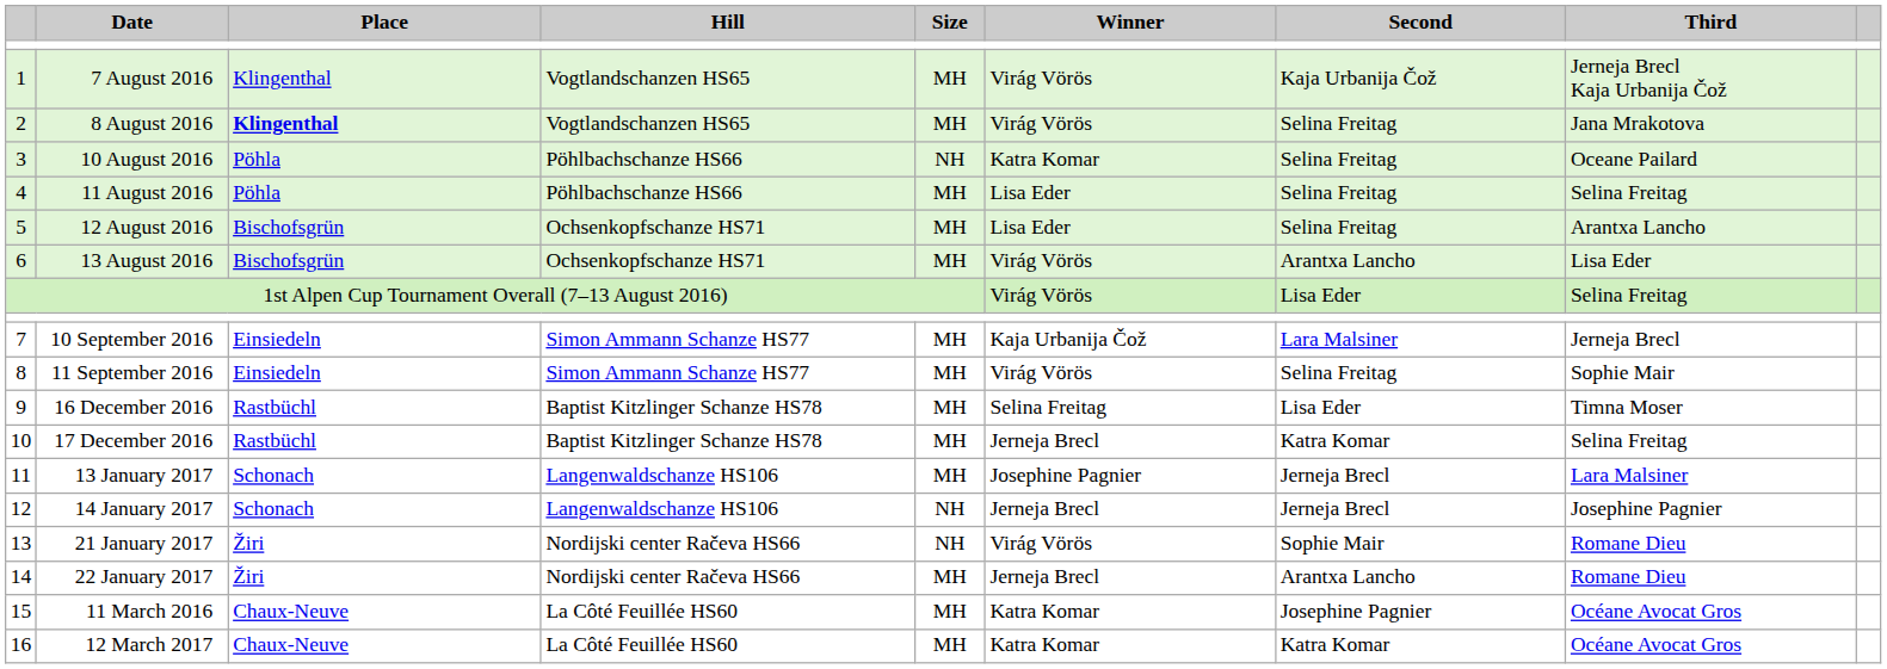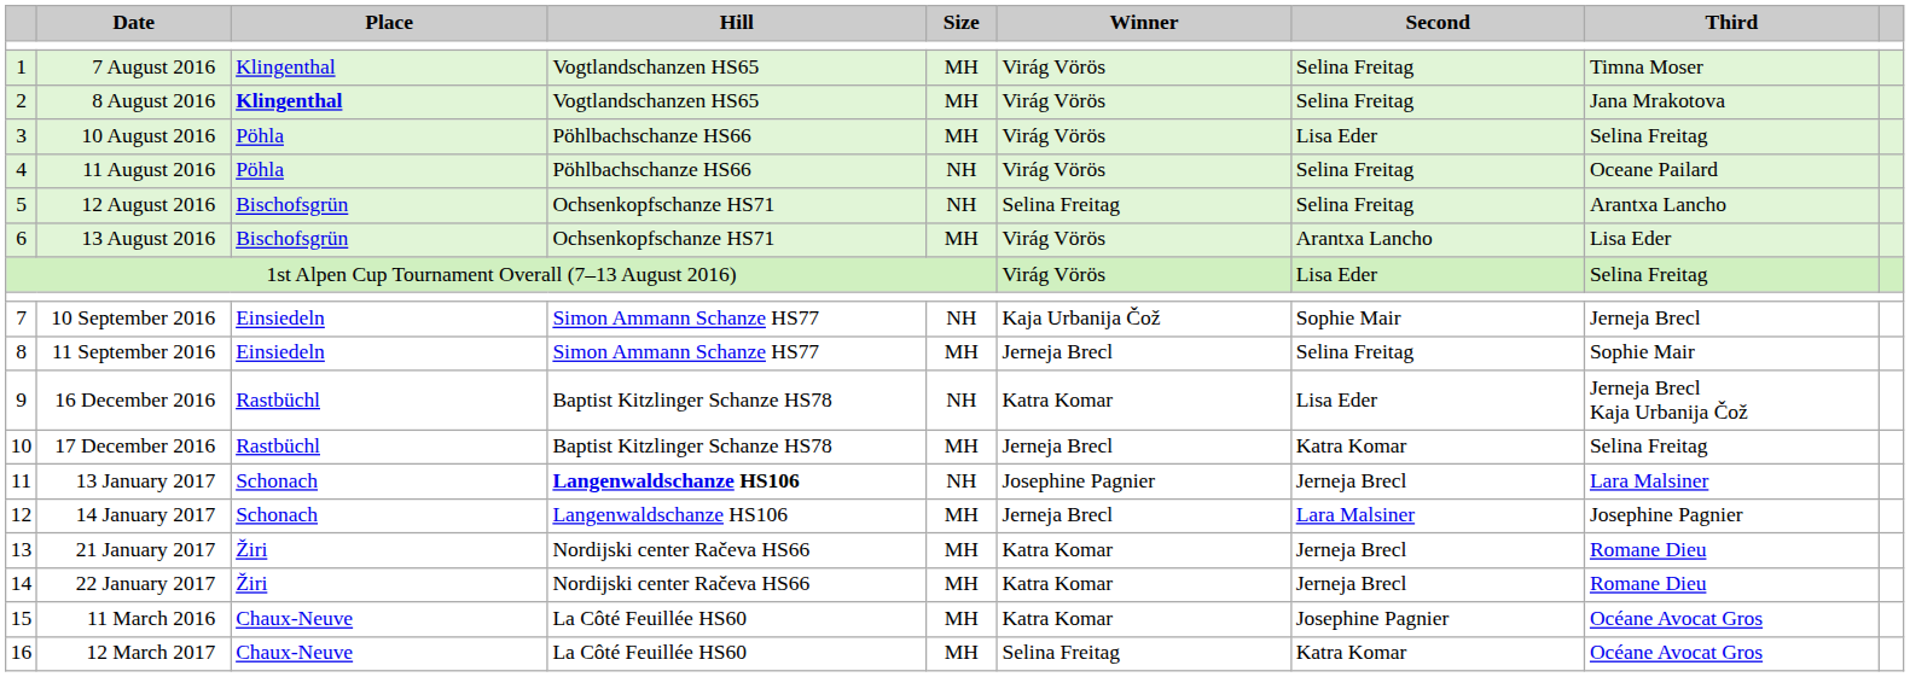7 August 2016 | Second: Kaja Urbanija Čož -> Selina Freitag
7 August 2016 | Third: Jerneja Brecl Kaja Urbanija Čož -> Timna Moser
10 August 2016 | Size: NH -> MH
10 August 2016 | Winner: Katra Komar -> Virág Vörös
10 August 2016 | Second: Selina Freitag -> Lisa Eder
10 August 2016 | Third: Oceane Pailard -> Selina Freitag
11 August 2016 | Size: MH -> NH
11 August 2016 | Winner: Lisa Eder -> Virág Vörös
11 August 2016 | Third: Selina Freitag -> Oceane Pailard
12 August 2016 | Size: MH -> NH
12 August 2016 | Winner: Lisa Eder -> Selina Freitag
10 September 2016 | Size: MH -> NH
10 September 2016 | Second: Lara Malsiner -> Sophie Mair
11 September 2016 | Winner: Virág Vörös -> Jerneja Brecl
16 December 2016 | Size: MH -> NH
16 December 2016 | Winner: Selina Freitag -> Katra Komar
16 December 2016 | Third: Timna Moser -> Jerneja Brecl Kaja Urbanija Čož
13 January 2017 | Hill: normal -> bold
13 January 2017 | Size: MH -> NH
14 January 2017 | Size: NH -> MH
14 January 2017 | Second: Jerneja Brecl -> Lara Malsiner
21 January 2017 | Size: NH -> MH
21 January 2017 | Winner: Virág Vörös -> Katra Komar
21 January 2017 | Second: Sophie Mair -> Jerneja Brecl
22 January 2017 | Winner: Jerneja Brecl -> Katra Komar
22 January 2017 | Second: Arantxa Lancho -> Jerneja Brecl
12 March 2017 | Winner: Katra Komar -> Selina Freitag
